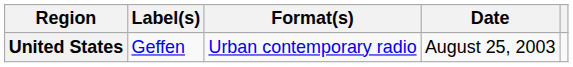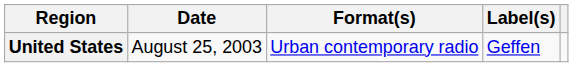columns swapped: Date <-> Label(s)
